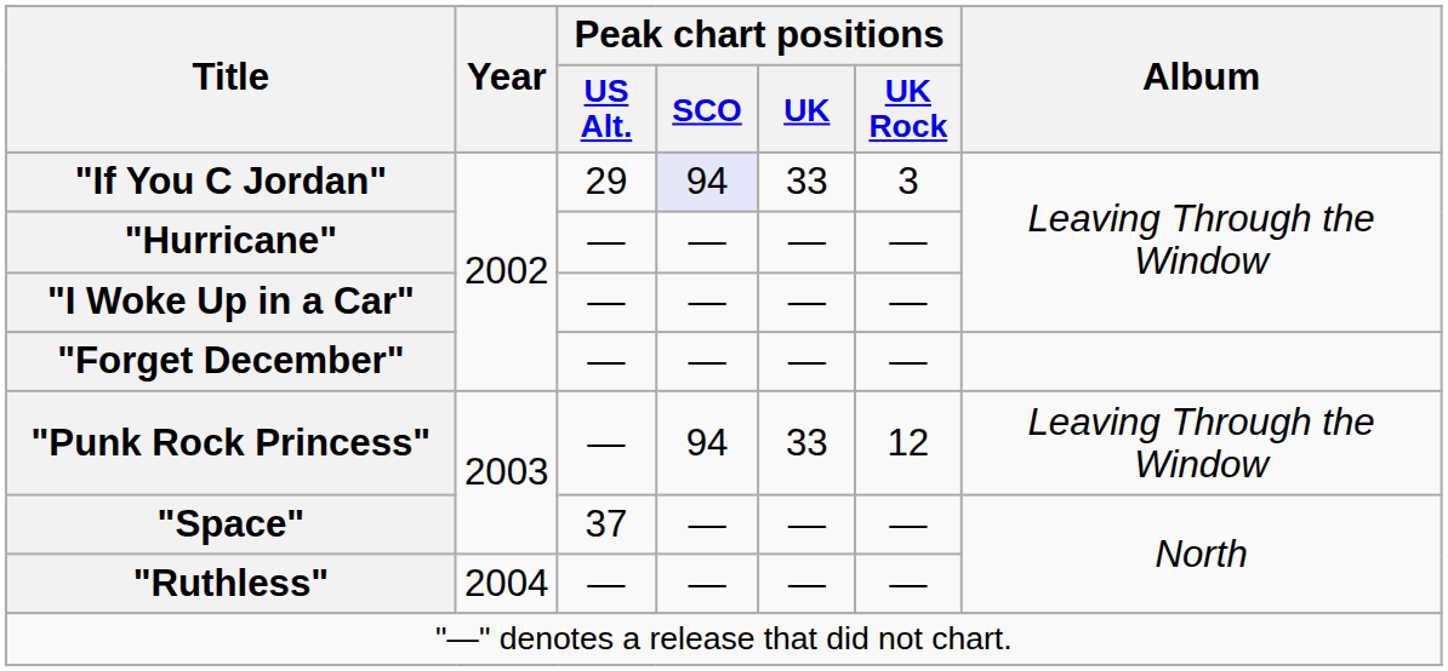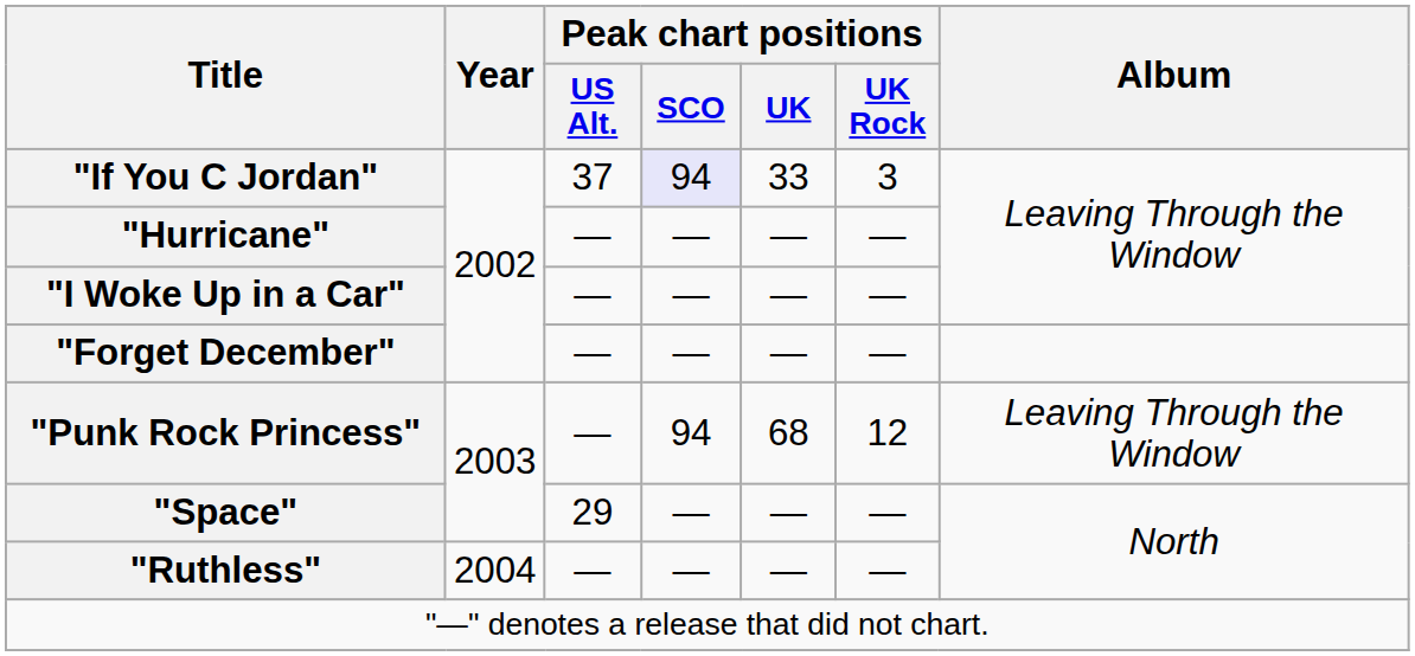"If You C Jordan" | Peak chart positions / US Alt.: 29 -> 37
"Punk Rock Princess" | Peak chart positions / UK: 33 -> 68
"Space" | Peak chart positions / US Alt.: 37 -> 29
